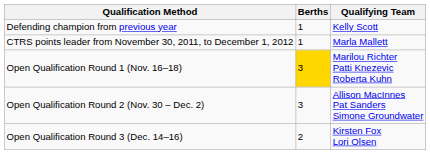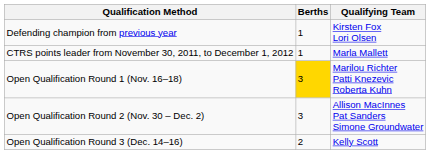Defending champion from previous year | Qualifying Team: Kelly Scott -> Kirsten Fox Lori Olsen
Open Qualification Round 3 (Dec. 14–16) | Qualifying Team: Kirsten Fox Lori Olsen -> Kelly Scott
